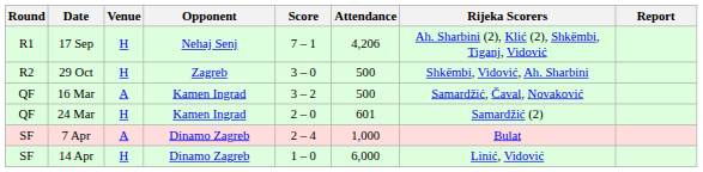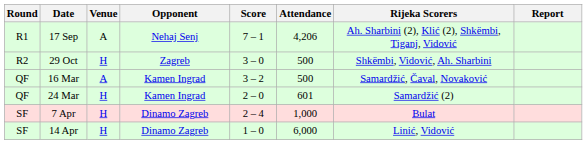17 Sep | Venue: H -> A
7 Apr | Venue: A -> H
